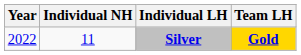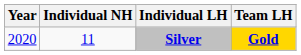Silver | Year: 2022 -> 2020
